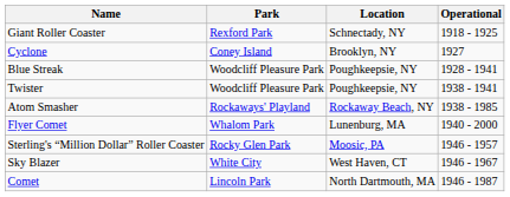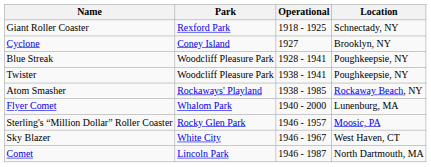columns swapped: Location <-> Operational
